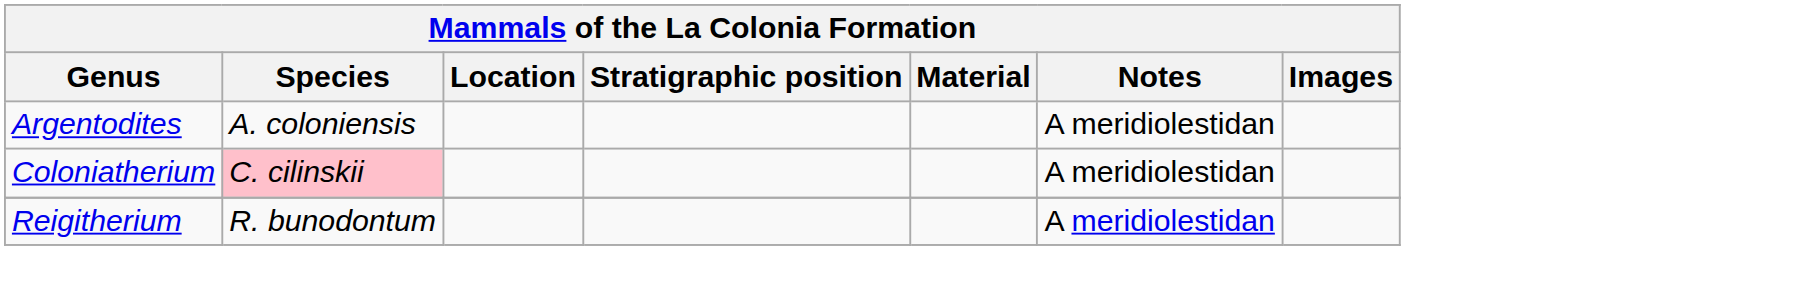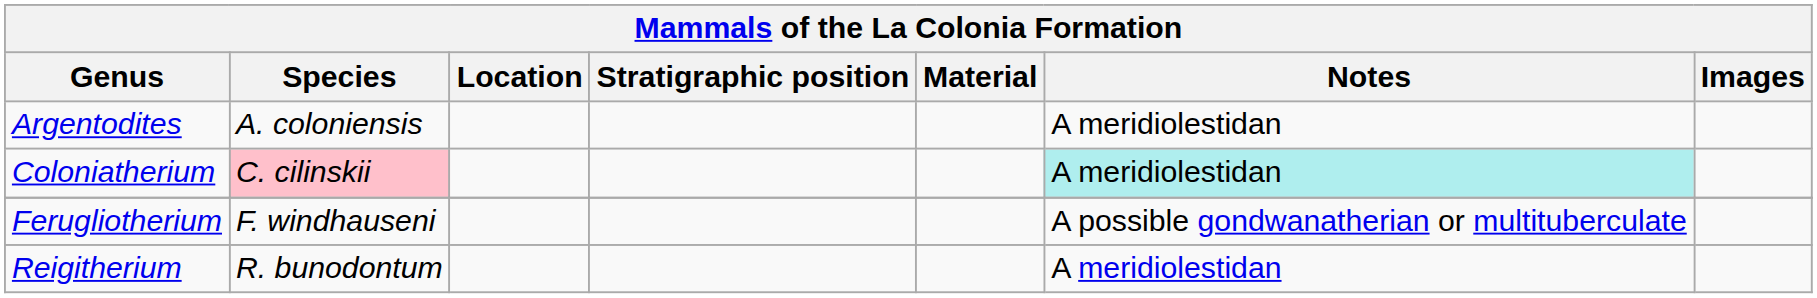Coloniatherium | Notes: no background -> paleturquoise background
+ row: Ferugliotherium | F. windhauseni | A possible gondwanatherian or multituberculate
